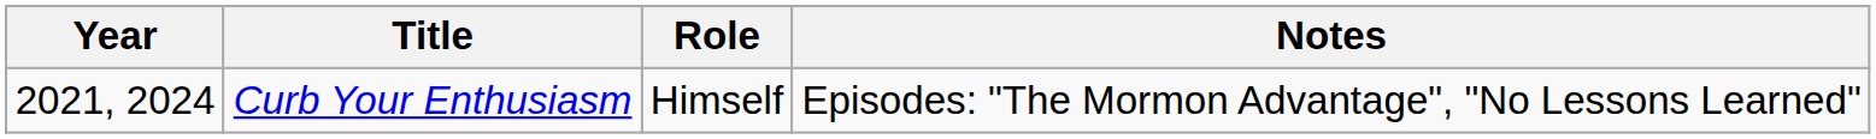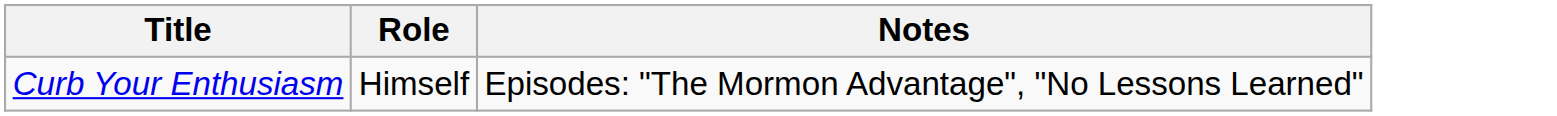- column: Year | 2021, 2024
